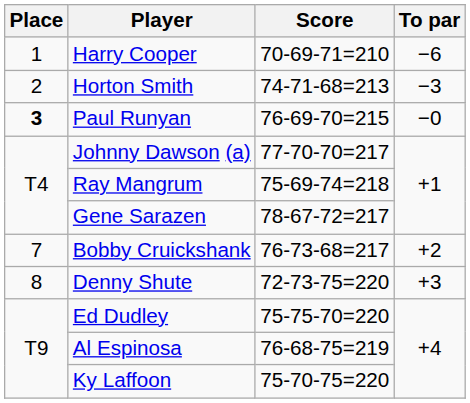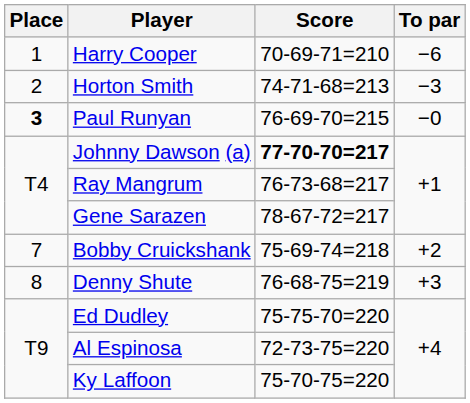Johnny Dawson (a) | Score: normal -> bold
Ray Mangrum | Score: 75-69-74=218 -> 76-73-68=217
Bobby Cruickshank | Score: 76-73-68=217 -> 75-69-74=218
Denny Shute | Score: 72-73-75=220 -> 76-68-75=219
Al Espinosa | Score: 76-68-75=219 -> 72-73-75=220
